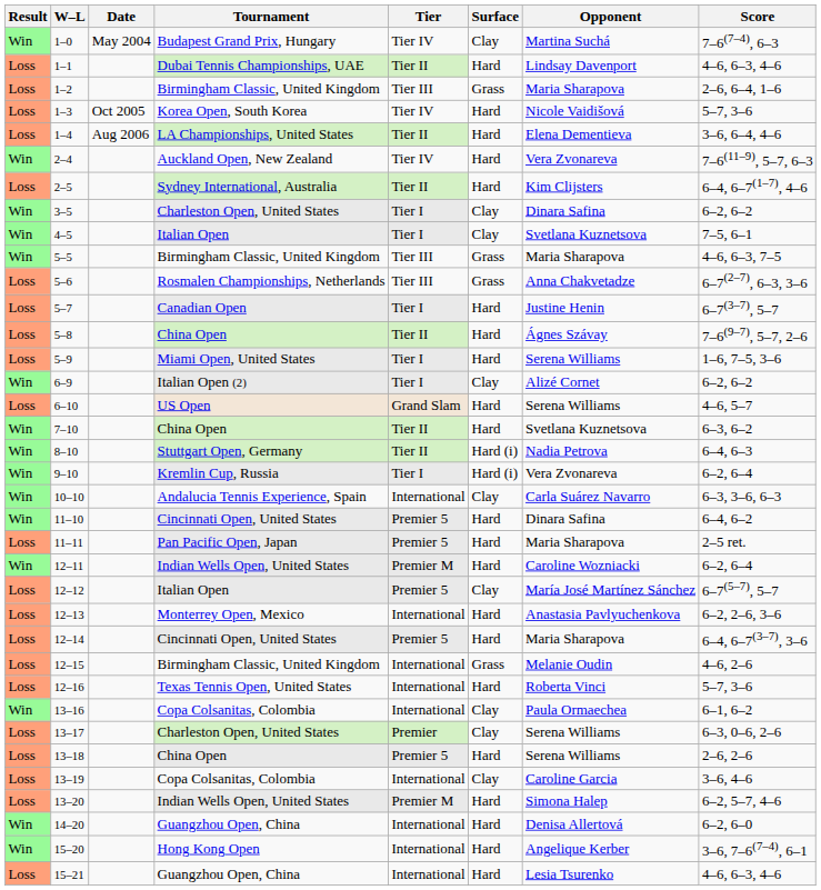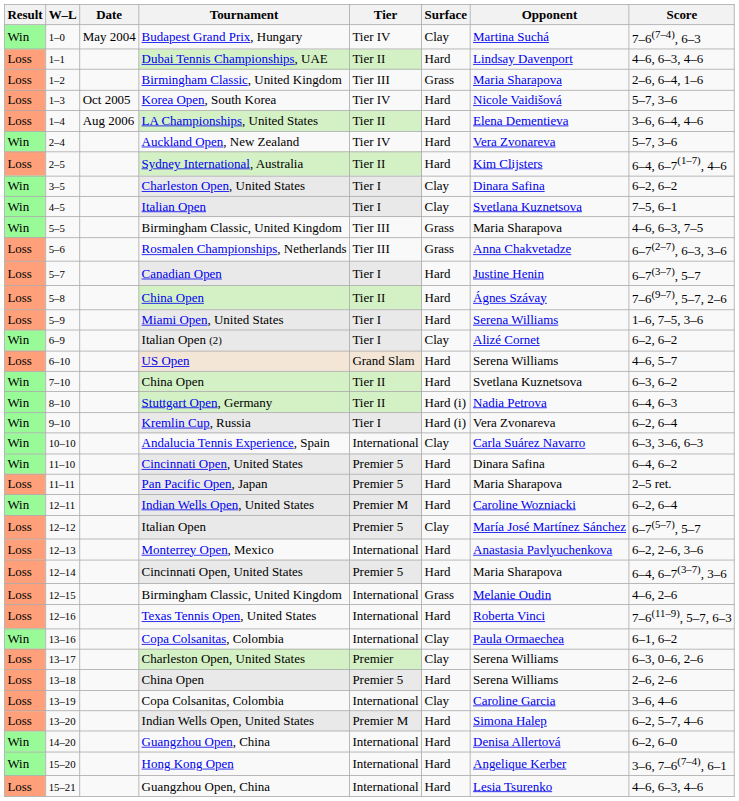2–4 | Score: 7–6(11–9), 5–7, 6–3 -> 5–7, 3–6
12–16 | Score: 5–7, 3–6 -> 7–6(11–9), 5–7, 6–3
